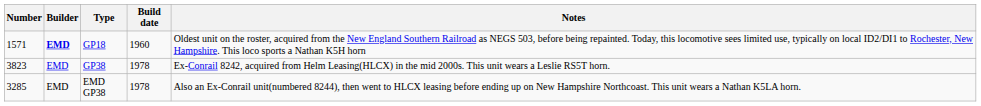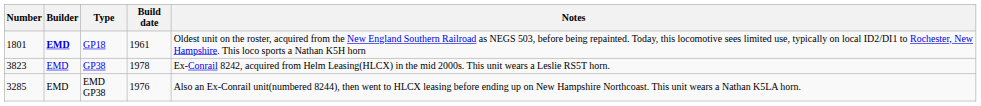GP18 | Number: 1571 -> 1801
GP18 | Build date: 1960 -> 1961
EMD GP38 | Build date: 1978 -> 1976
